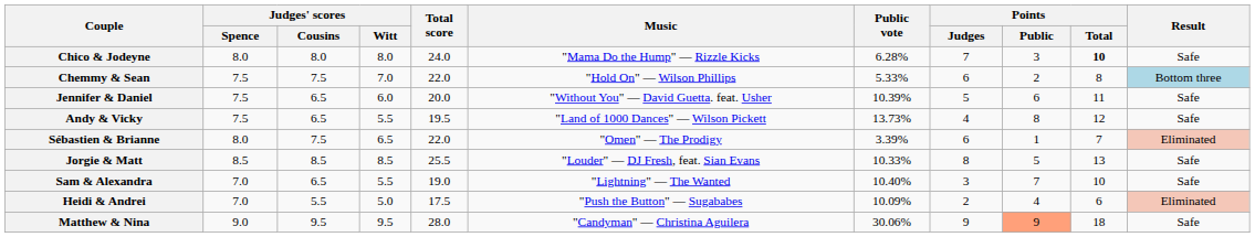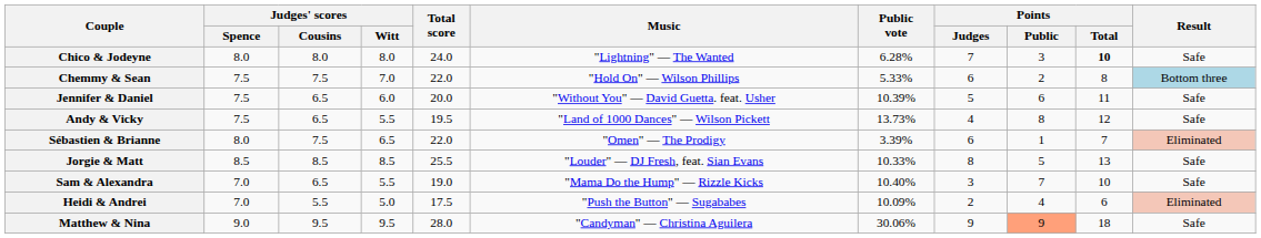Chico & Jodeyne | Music: "Mama Do the Hump" — Rizzle Kicks -> "Lightning" — The Wanted
Sam & Alexandra | Music: "Lightning" — The Wanted -> "Mama Do the Hump" — Rizzle Kicks
